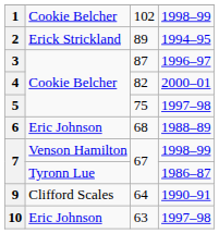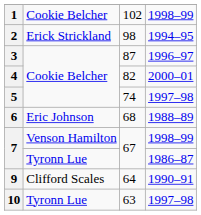2 | column 3: 89 -> 98
5 | column 3: 75 -> 74
10 | column 2: Eric Johnson -> Tyronn Lue
